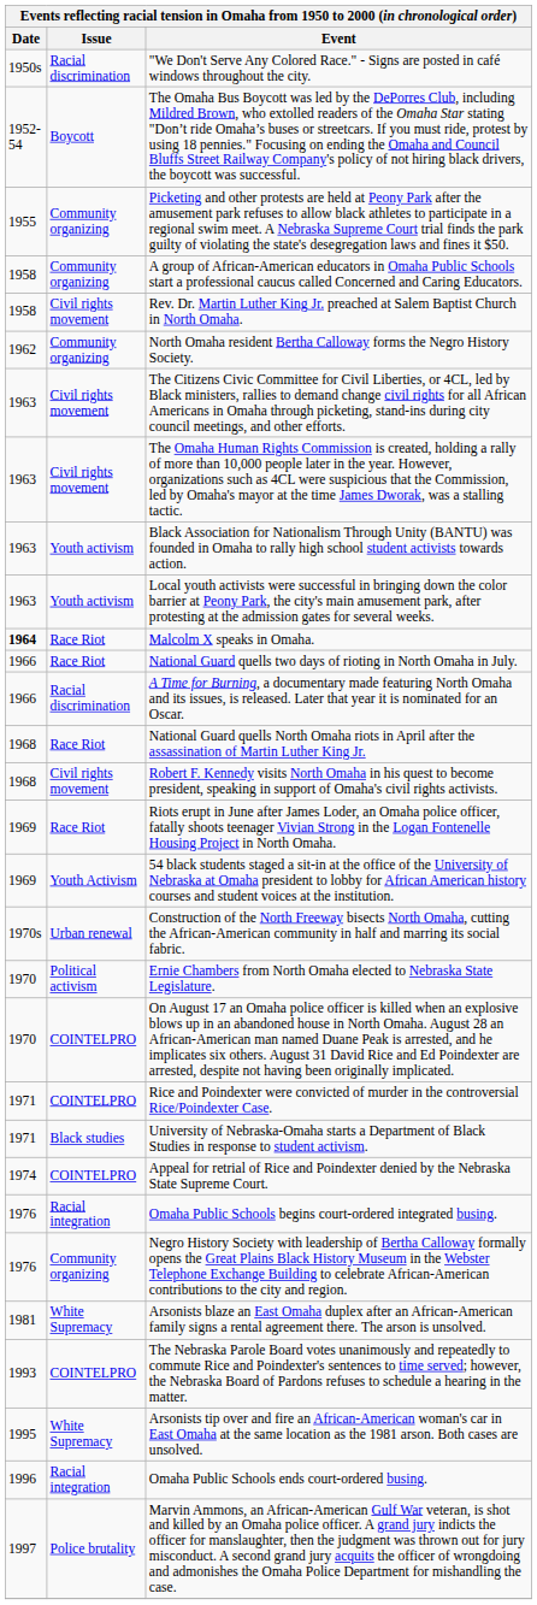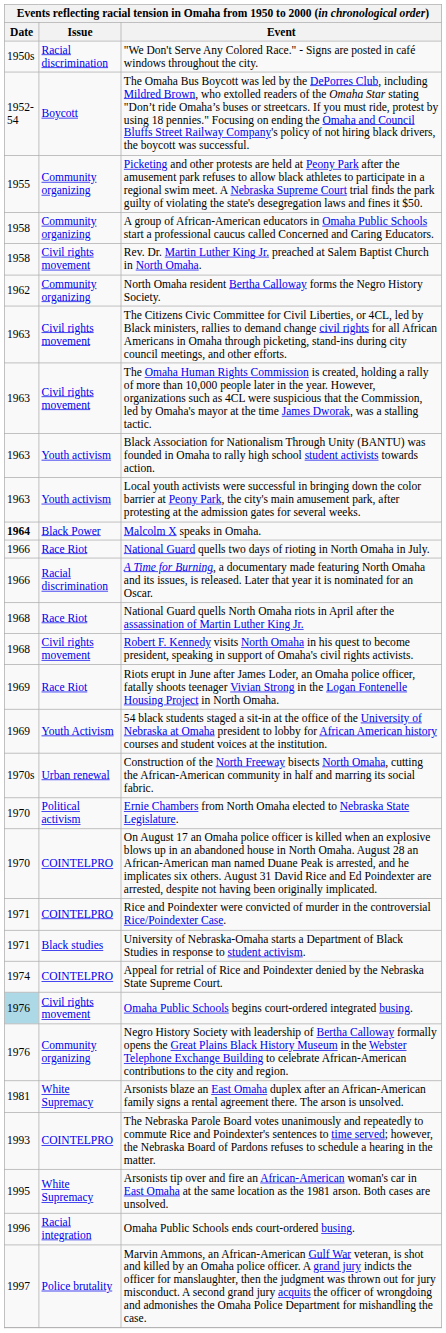Malcolm X speaks in Omaha. | Issue: Race Riot -> Black Power
Omaha Public Schools begins court-ordered integrated busing. | Date: no background -> lightblue background
Omaha Public Schools begins court-ordered integrated busing. | Issue: Racial integration -> Civil rights movement
